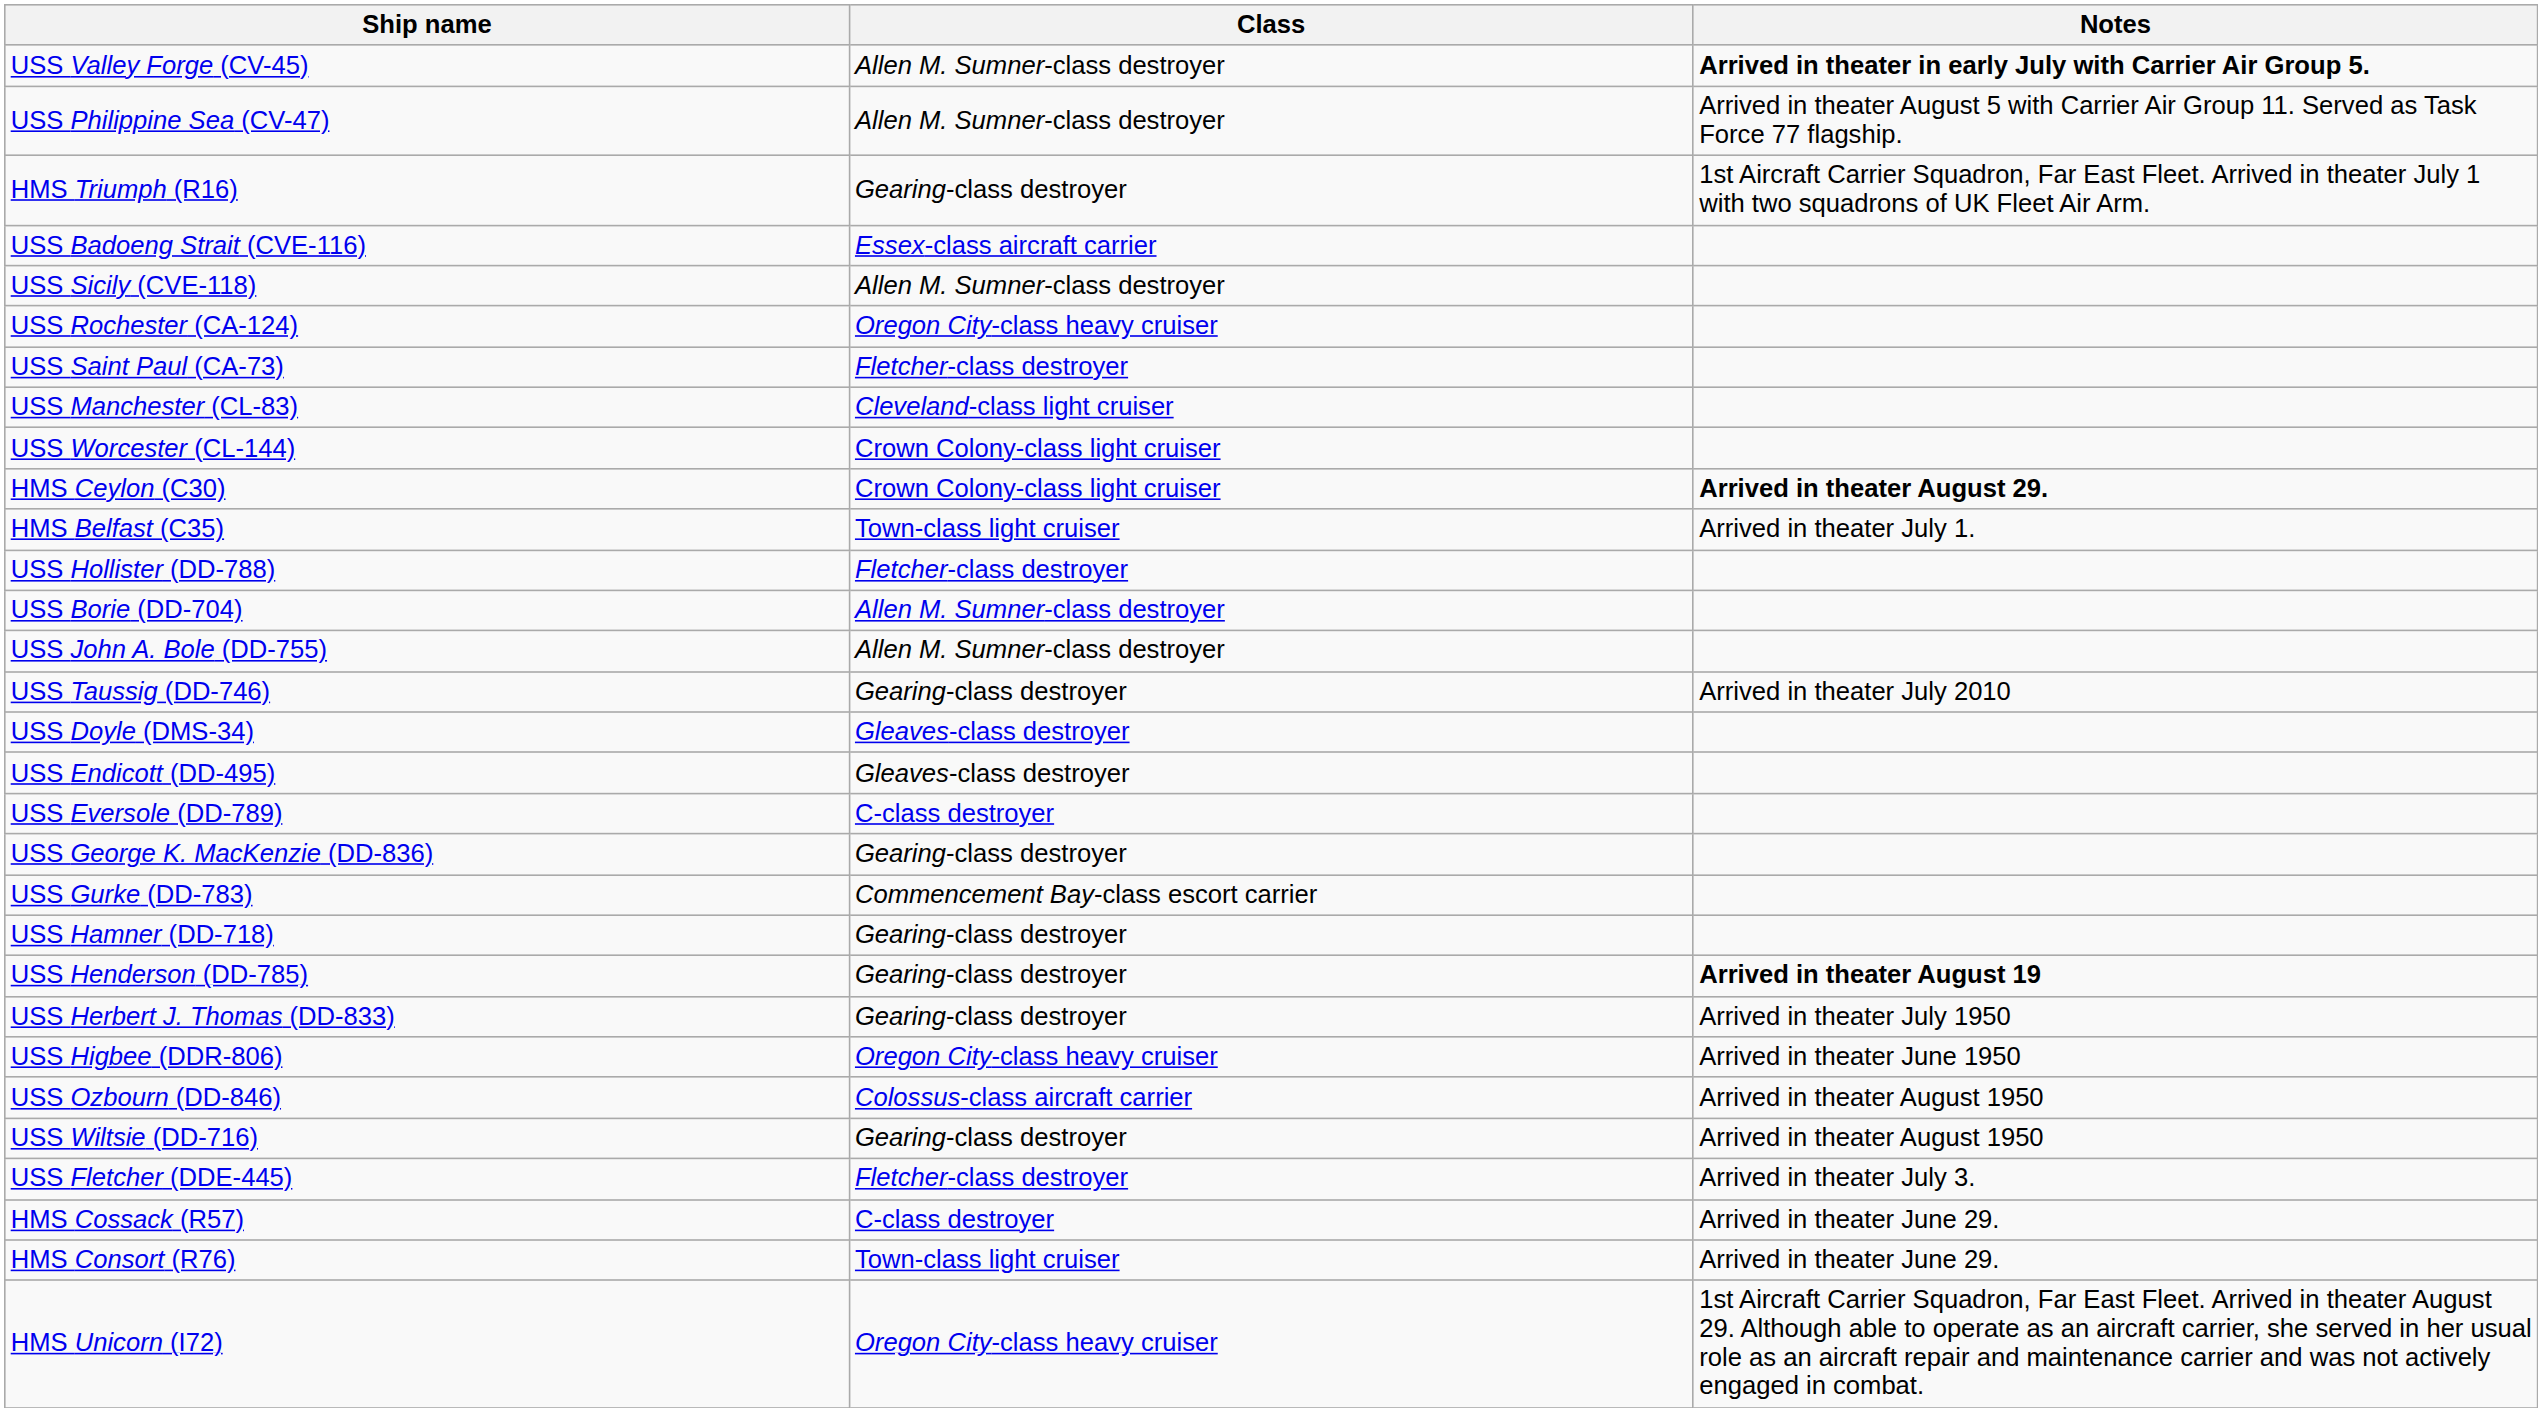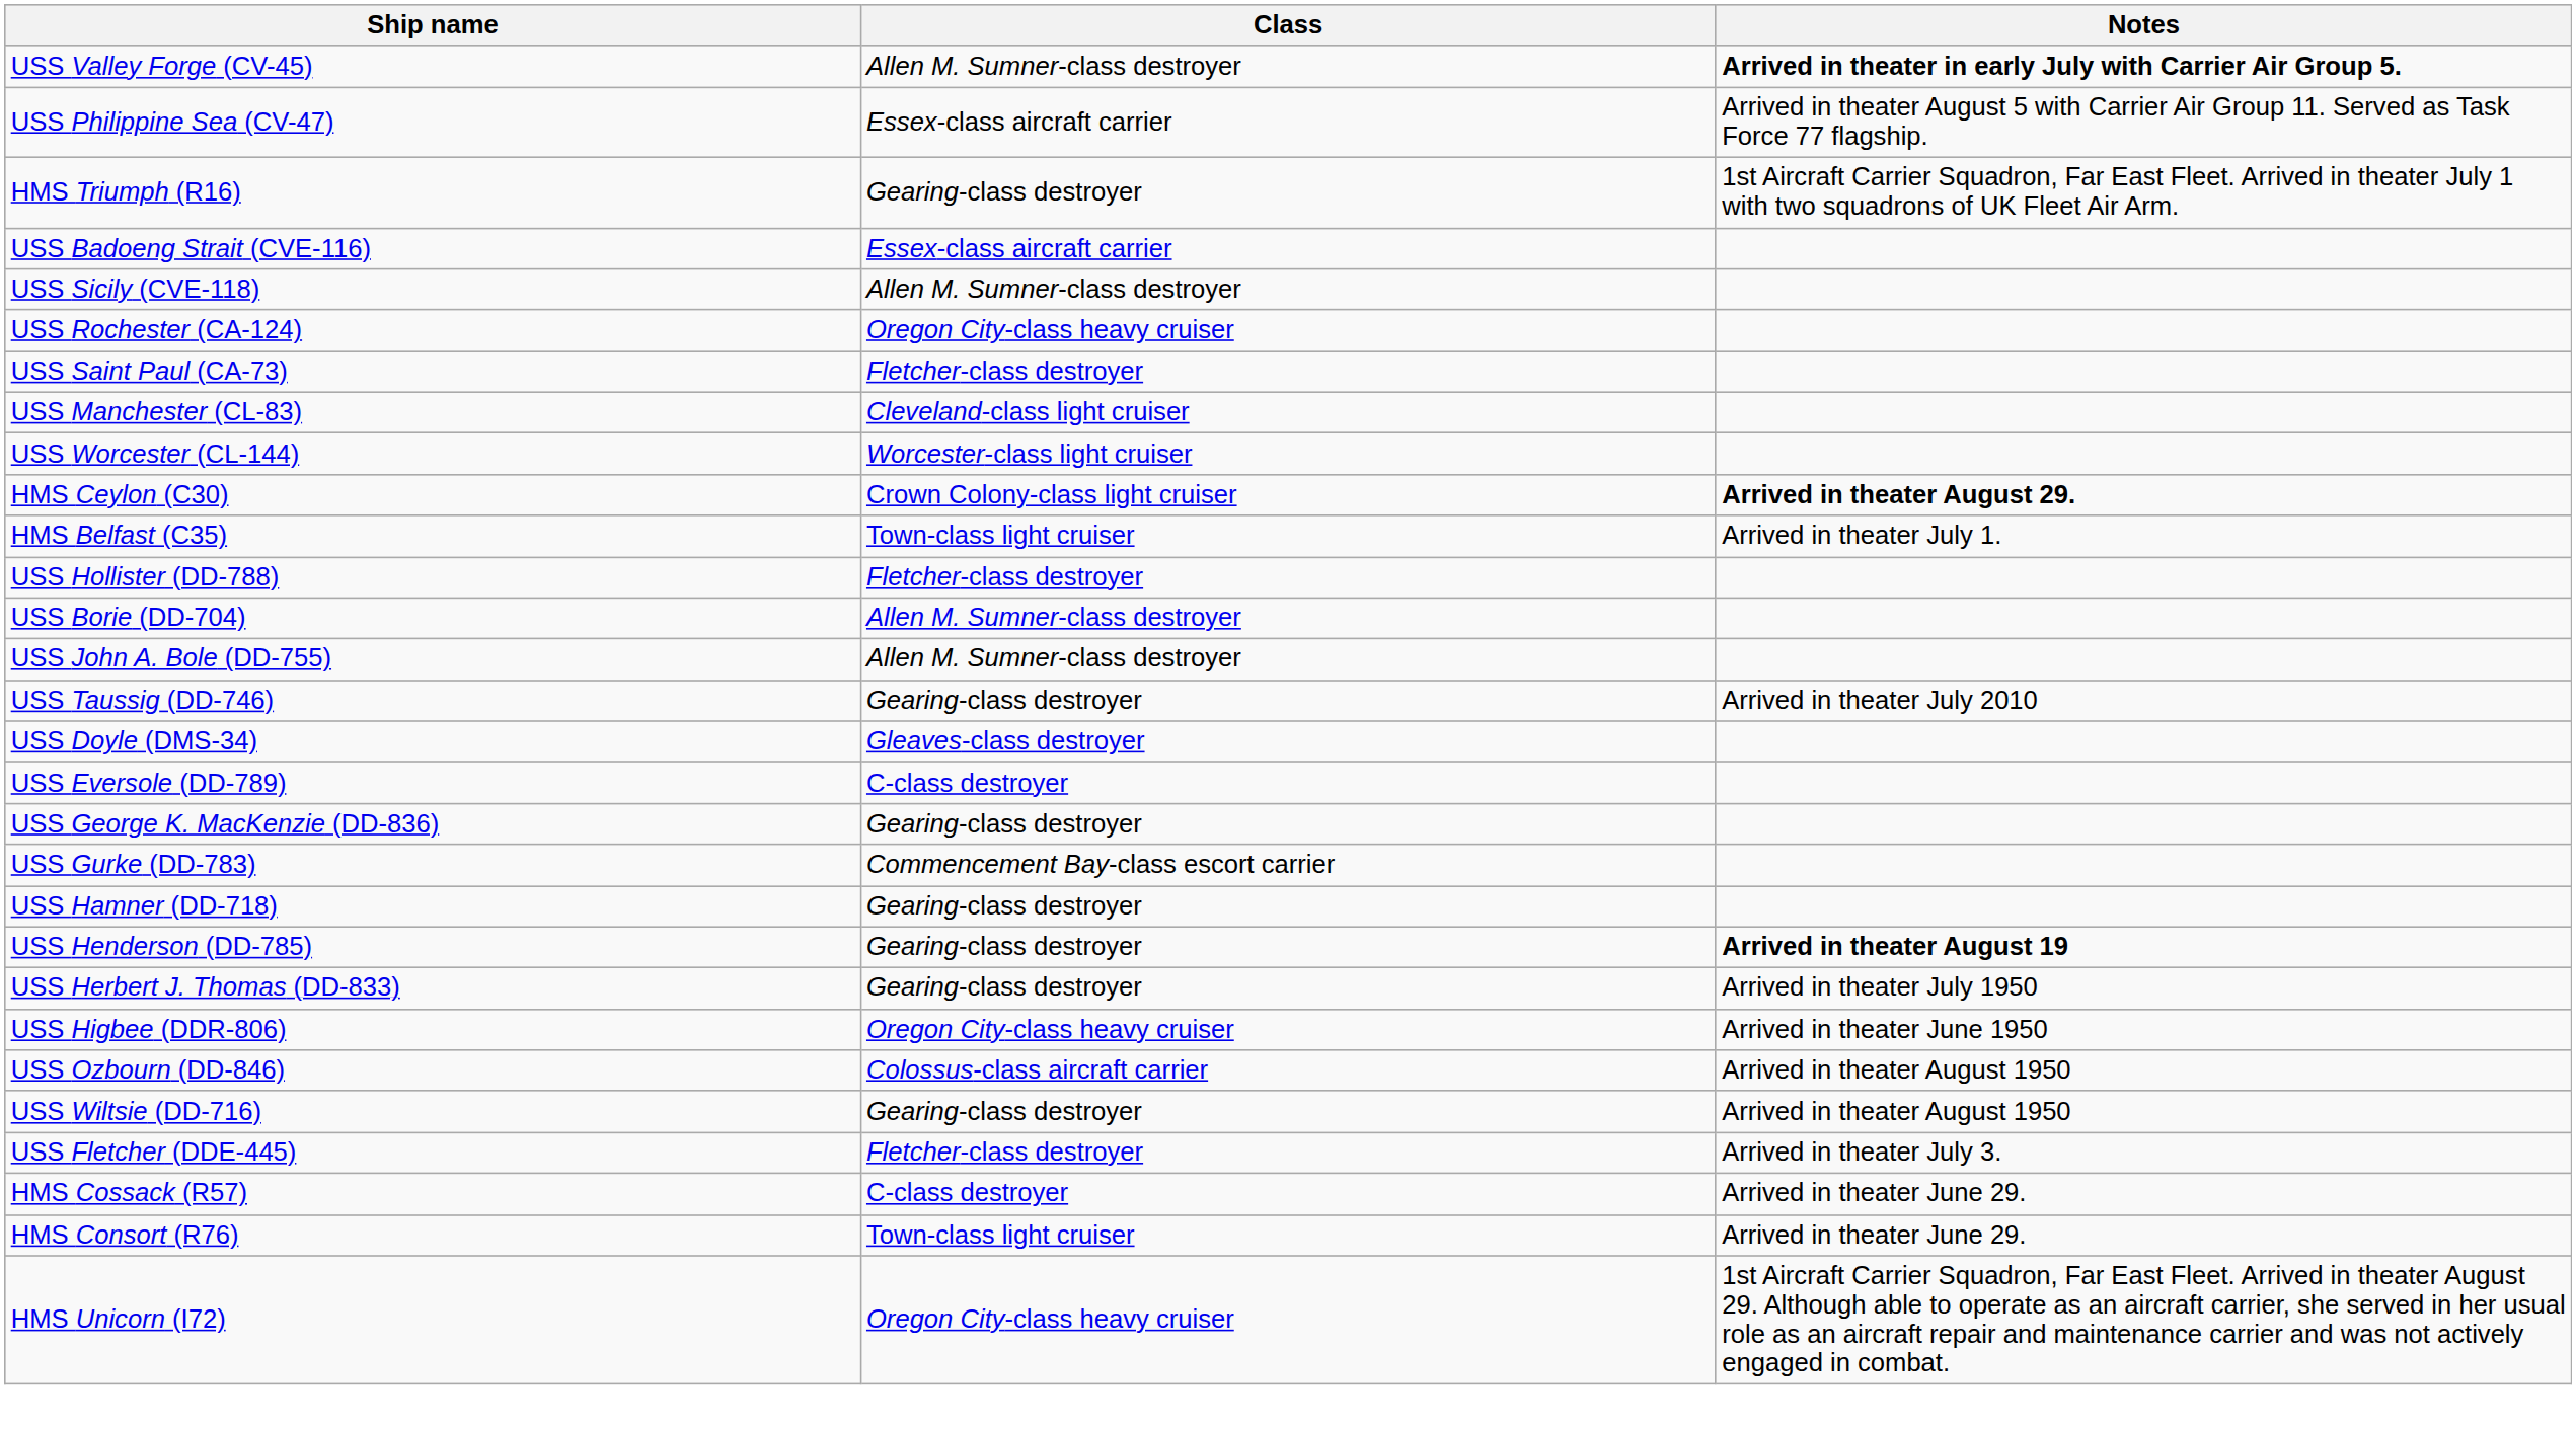USS Philippine Sea (CV-47) | Class: Allen M. Sumner-class destroyer -> Essex-class aircraft carrier
USS Worcester (CL-144) | Class: Crown Colony-class light cruiser -> Worcester-class light cruiser
- row: USS Endicott (DD-495) | Gleaves-class destroyer
